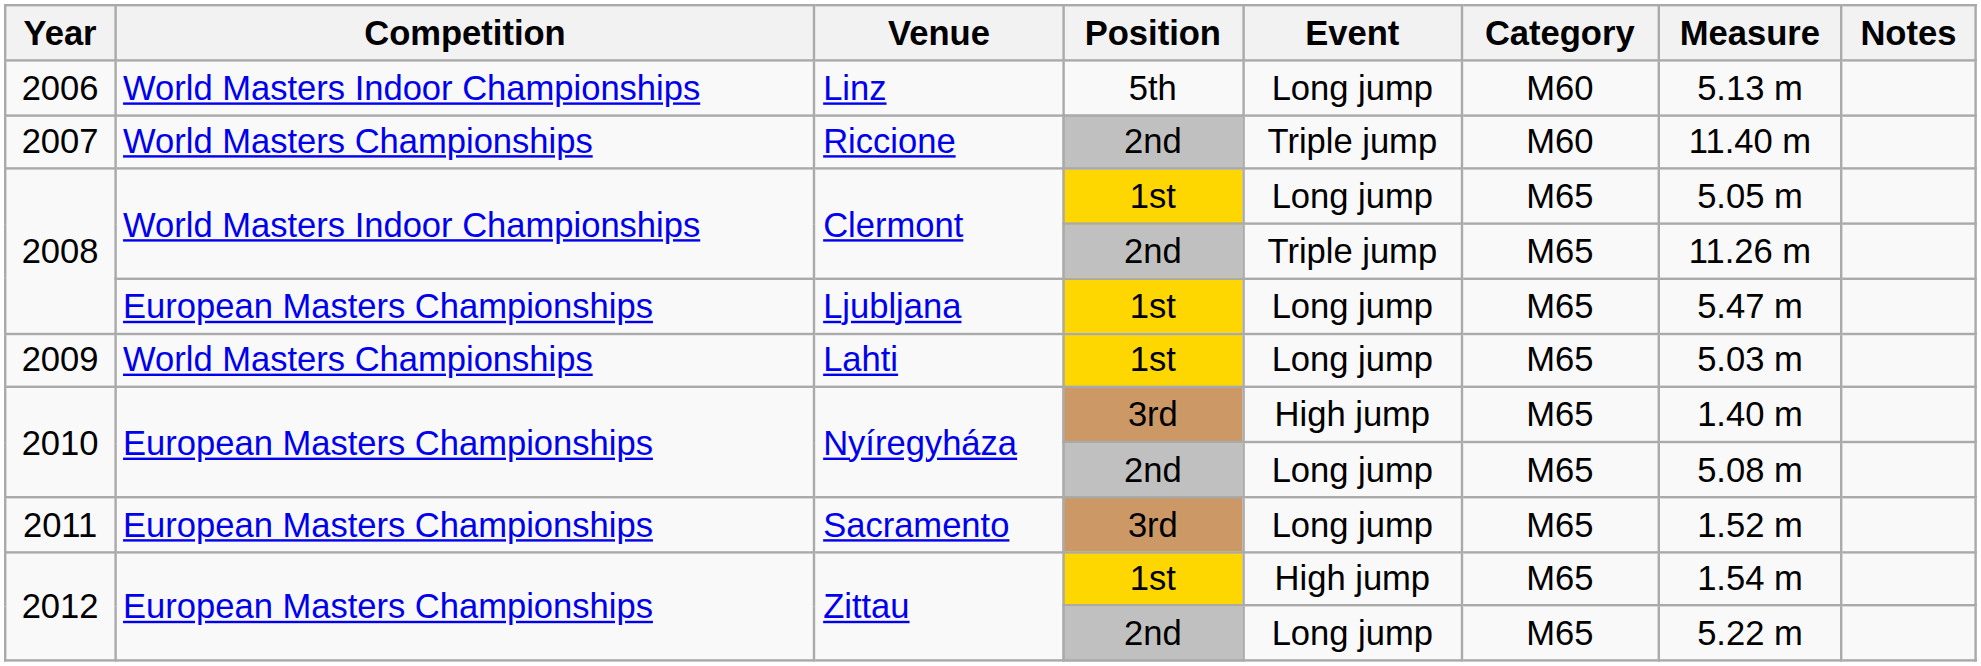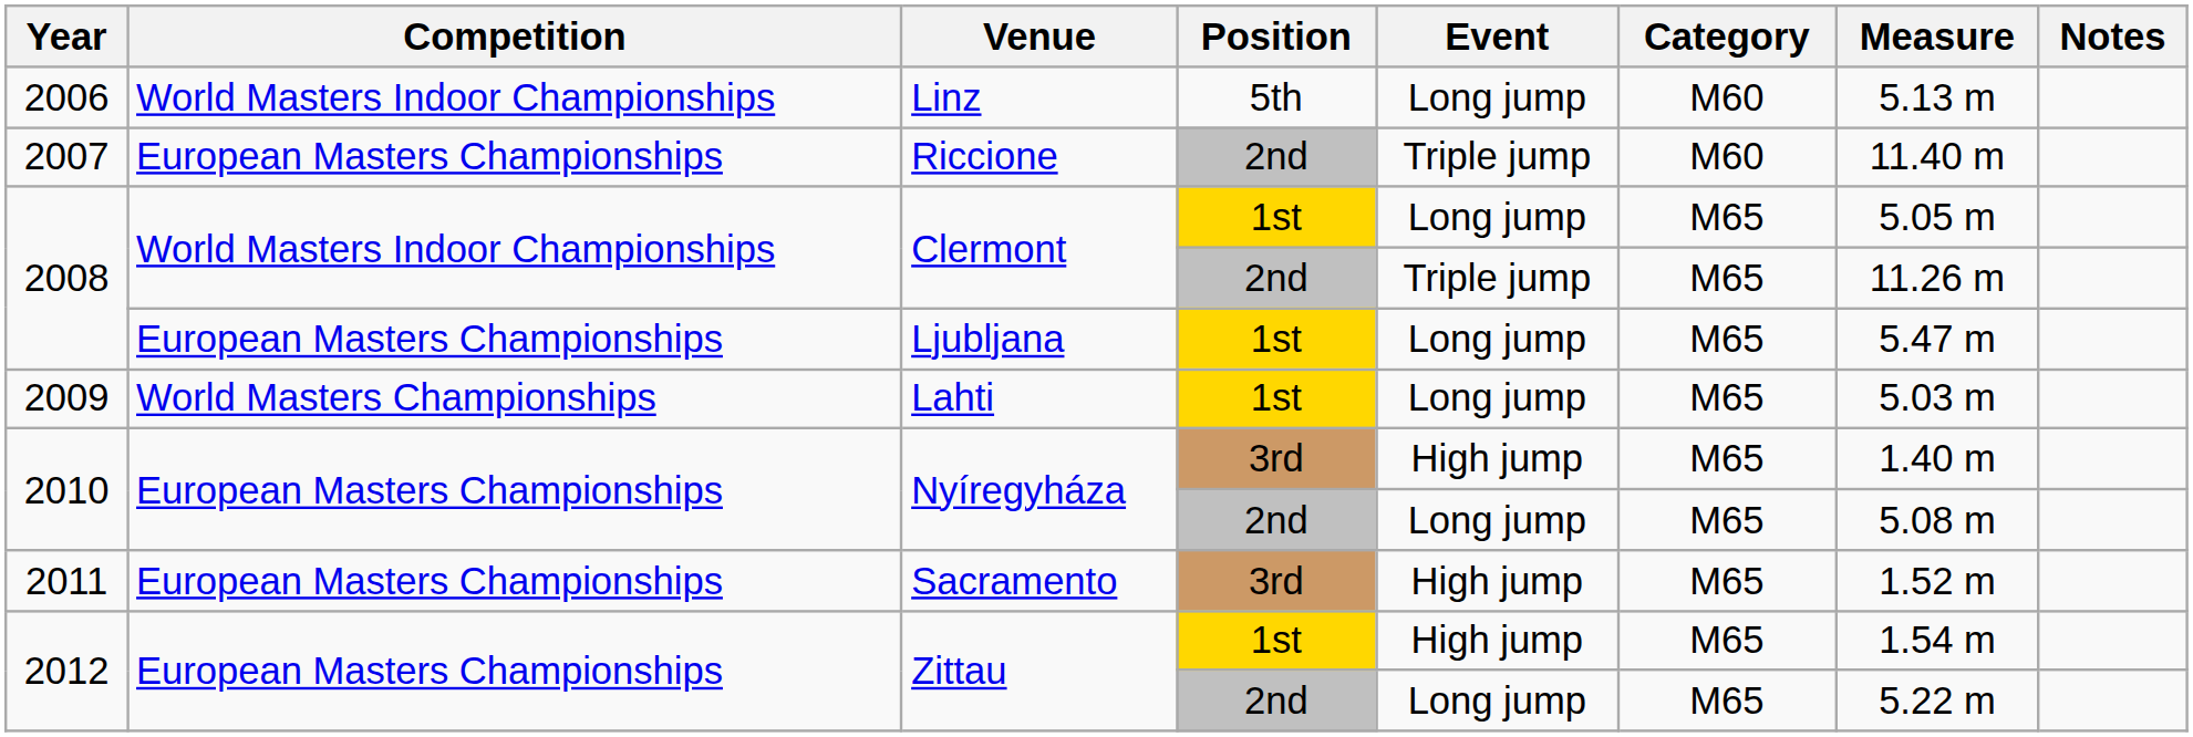Riccione | Competition: World Masters Championships -> European Masters Championships
Sacramento | Event: Long jump -> High jump
